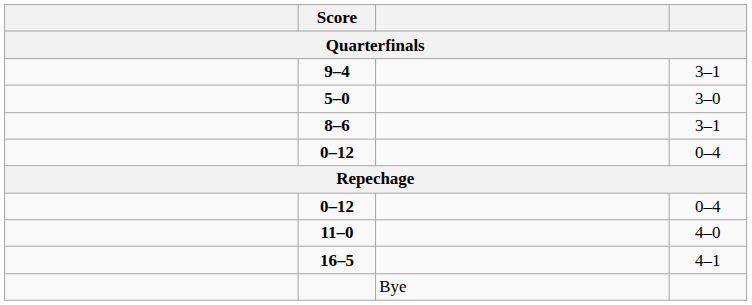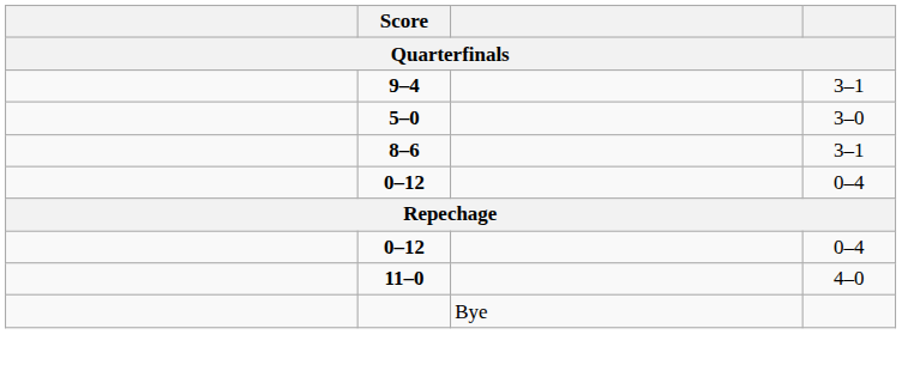- row: 16–5 | 4–1
